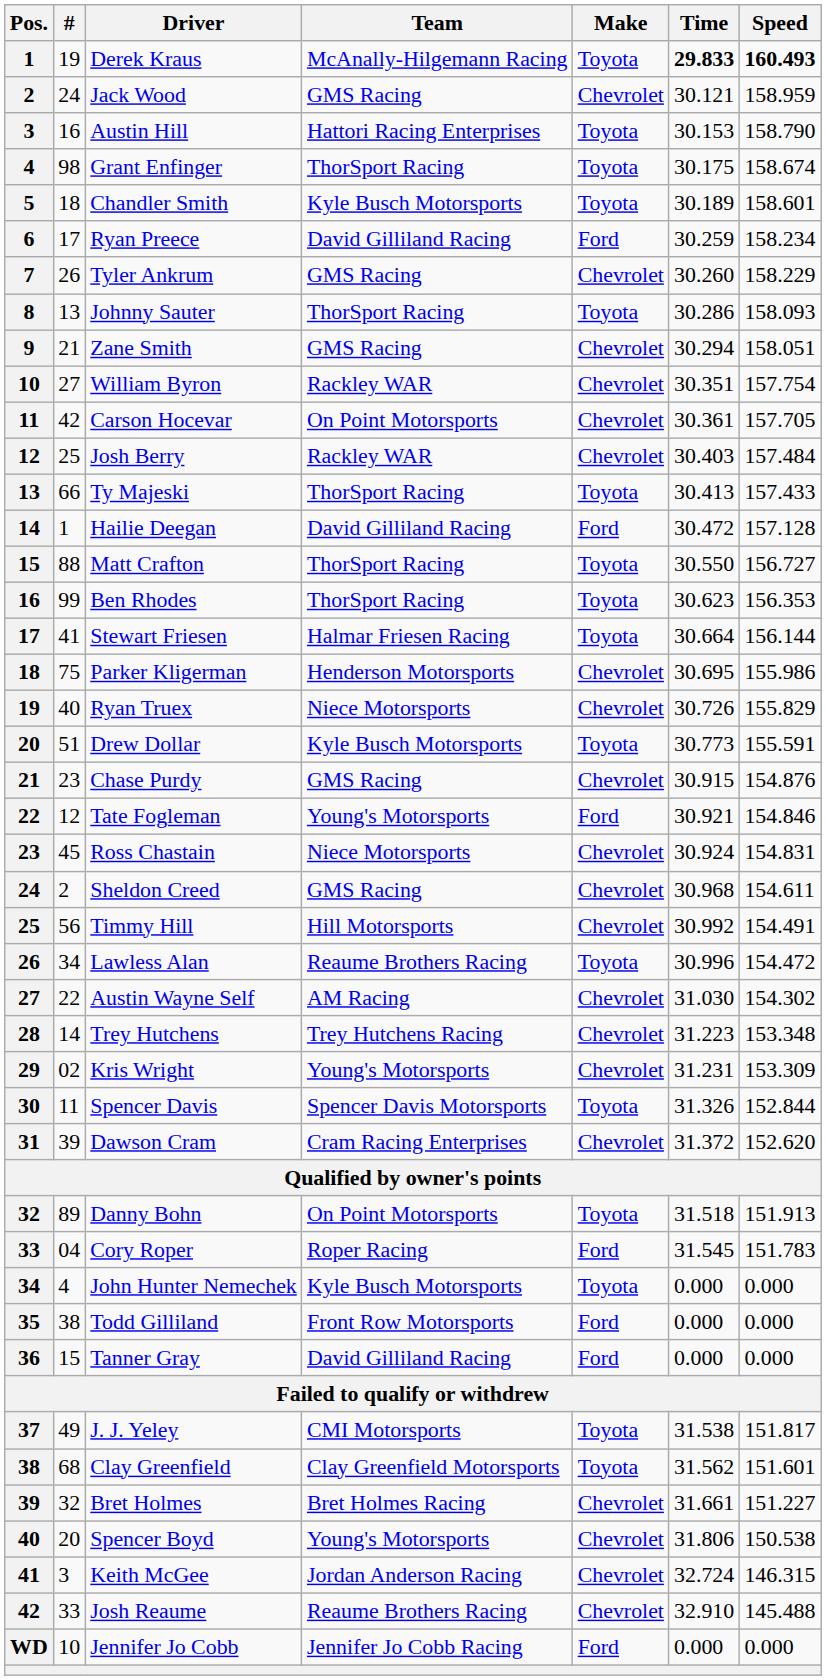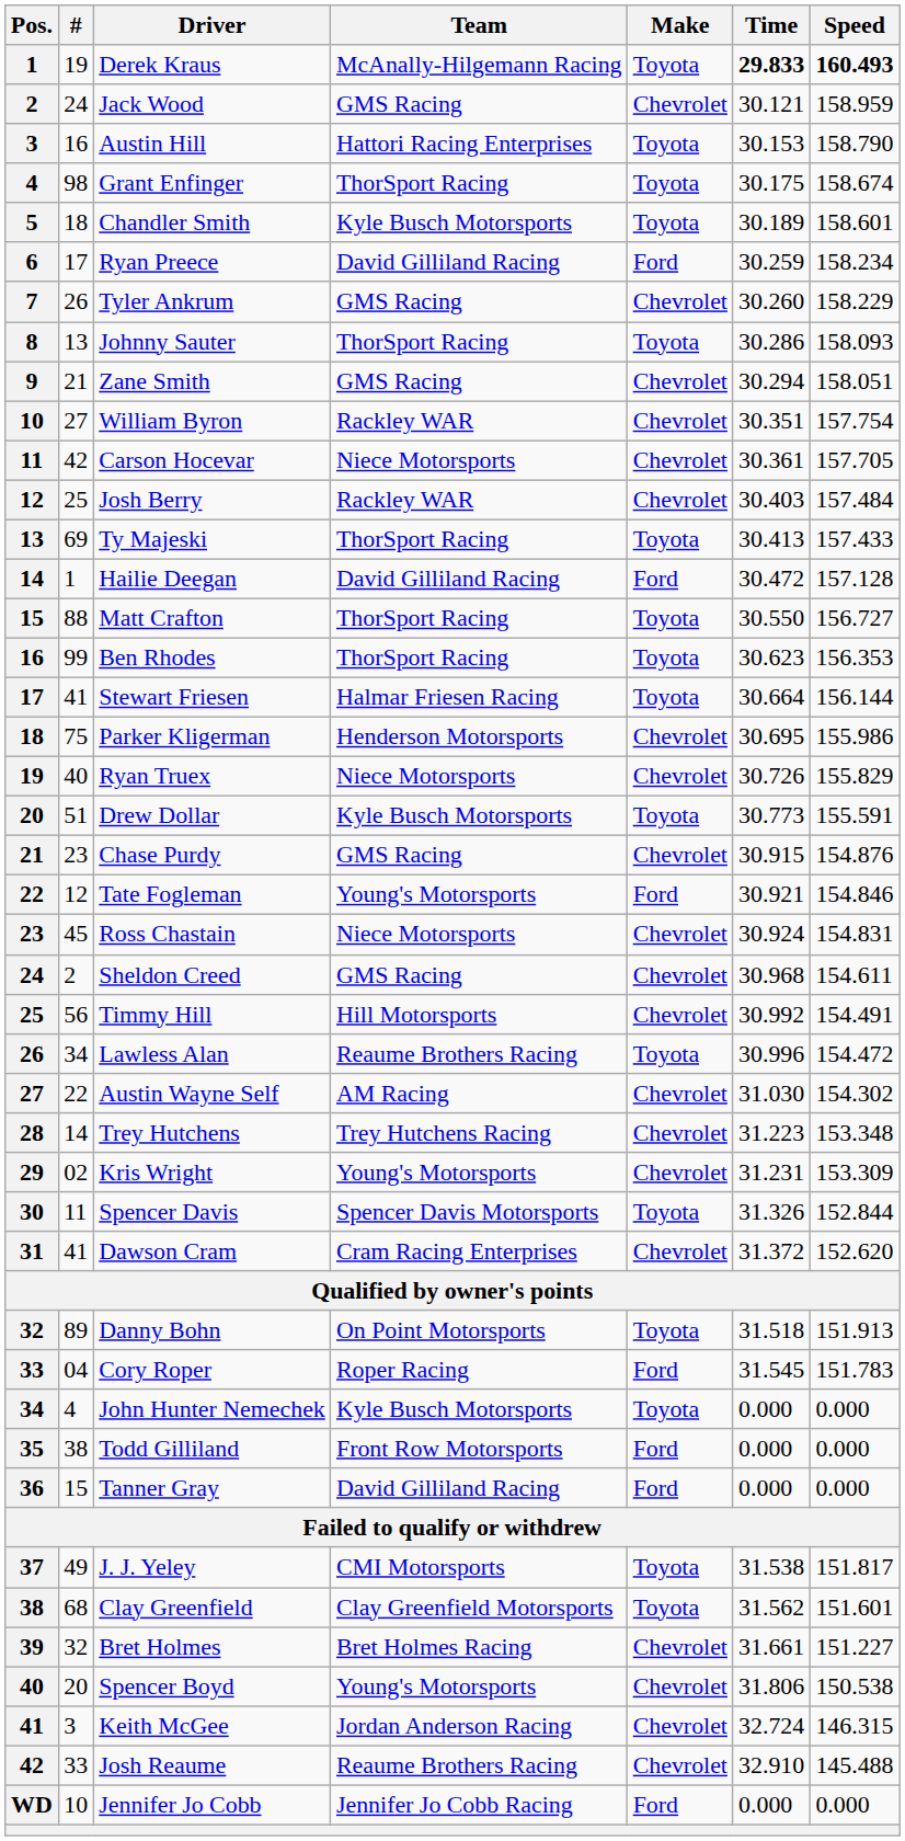Carson Hocevar | Team: On Point Motorsports -> Niece Motorsports
Ty Majeski | #: 66 -> 69
Dawson Cram | #: 39 -> 41
